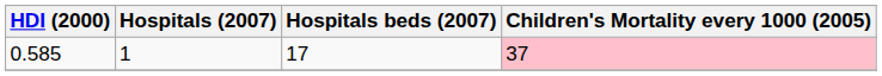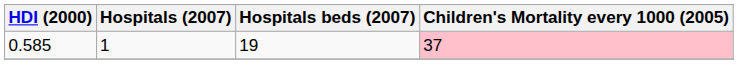0.585 | Hospitals beds (2007): 17 -> 19
